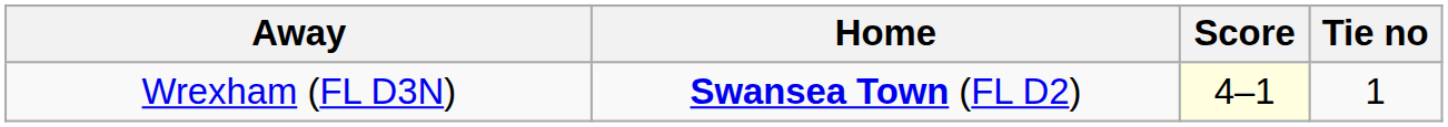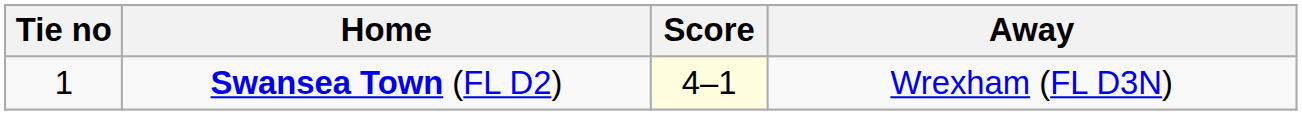columns swapped: Tie no <-> Away
